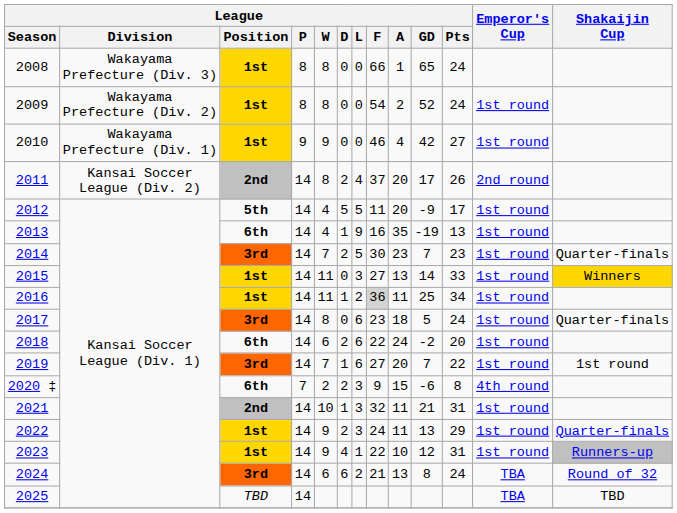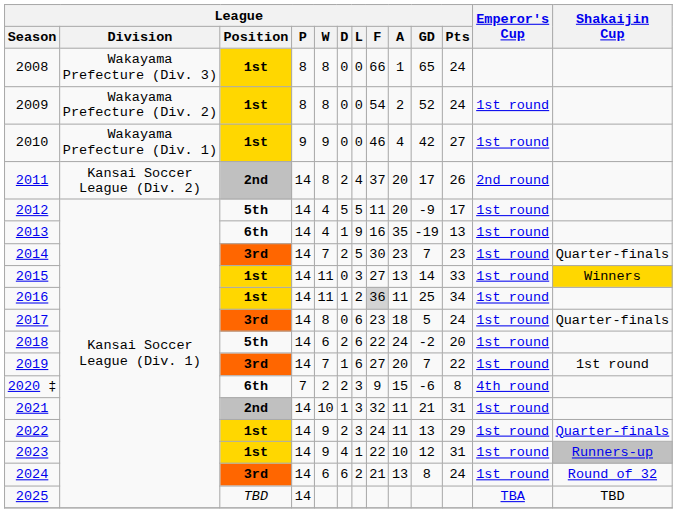2018 | League / Position: 6th -> 5th
2024 | Emperor's Cup: TBA -> 1st round
